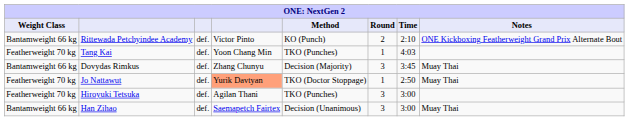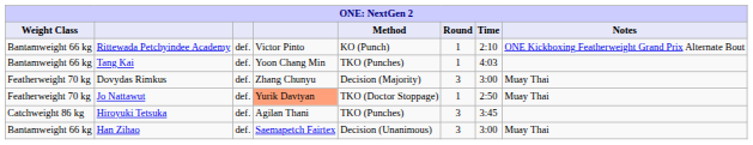Rittewada Petchyindee Academy | Round: 2 -> 1
Tang Kai | Weight Class: Featherweight 70 kg -> Bantamweight 66 kg
Dovydas Rimkus | Weight Class: Bantamweight 66 kg -> Featherweight 70 kg
Dovydas Rimkus | Time: 3:45 -> 3:00
Hiroyuki Tetsuka | Weight Class: Featherweight 70 kg -> Catchweight 86 kg
Hiroyuki Tetsuka | Time: 3:00 -> 3:45
